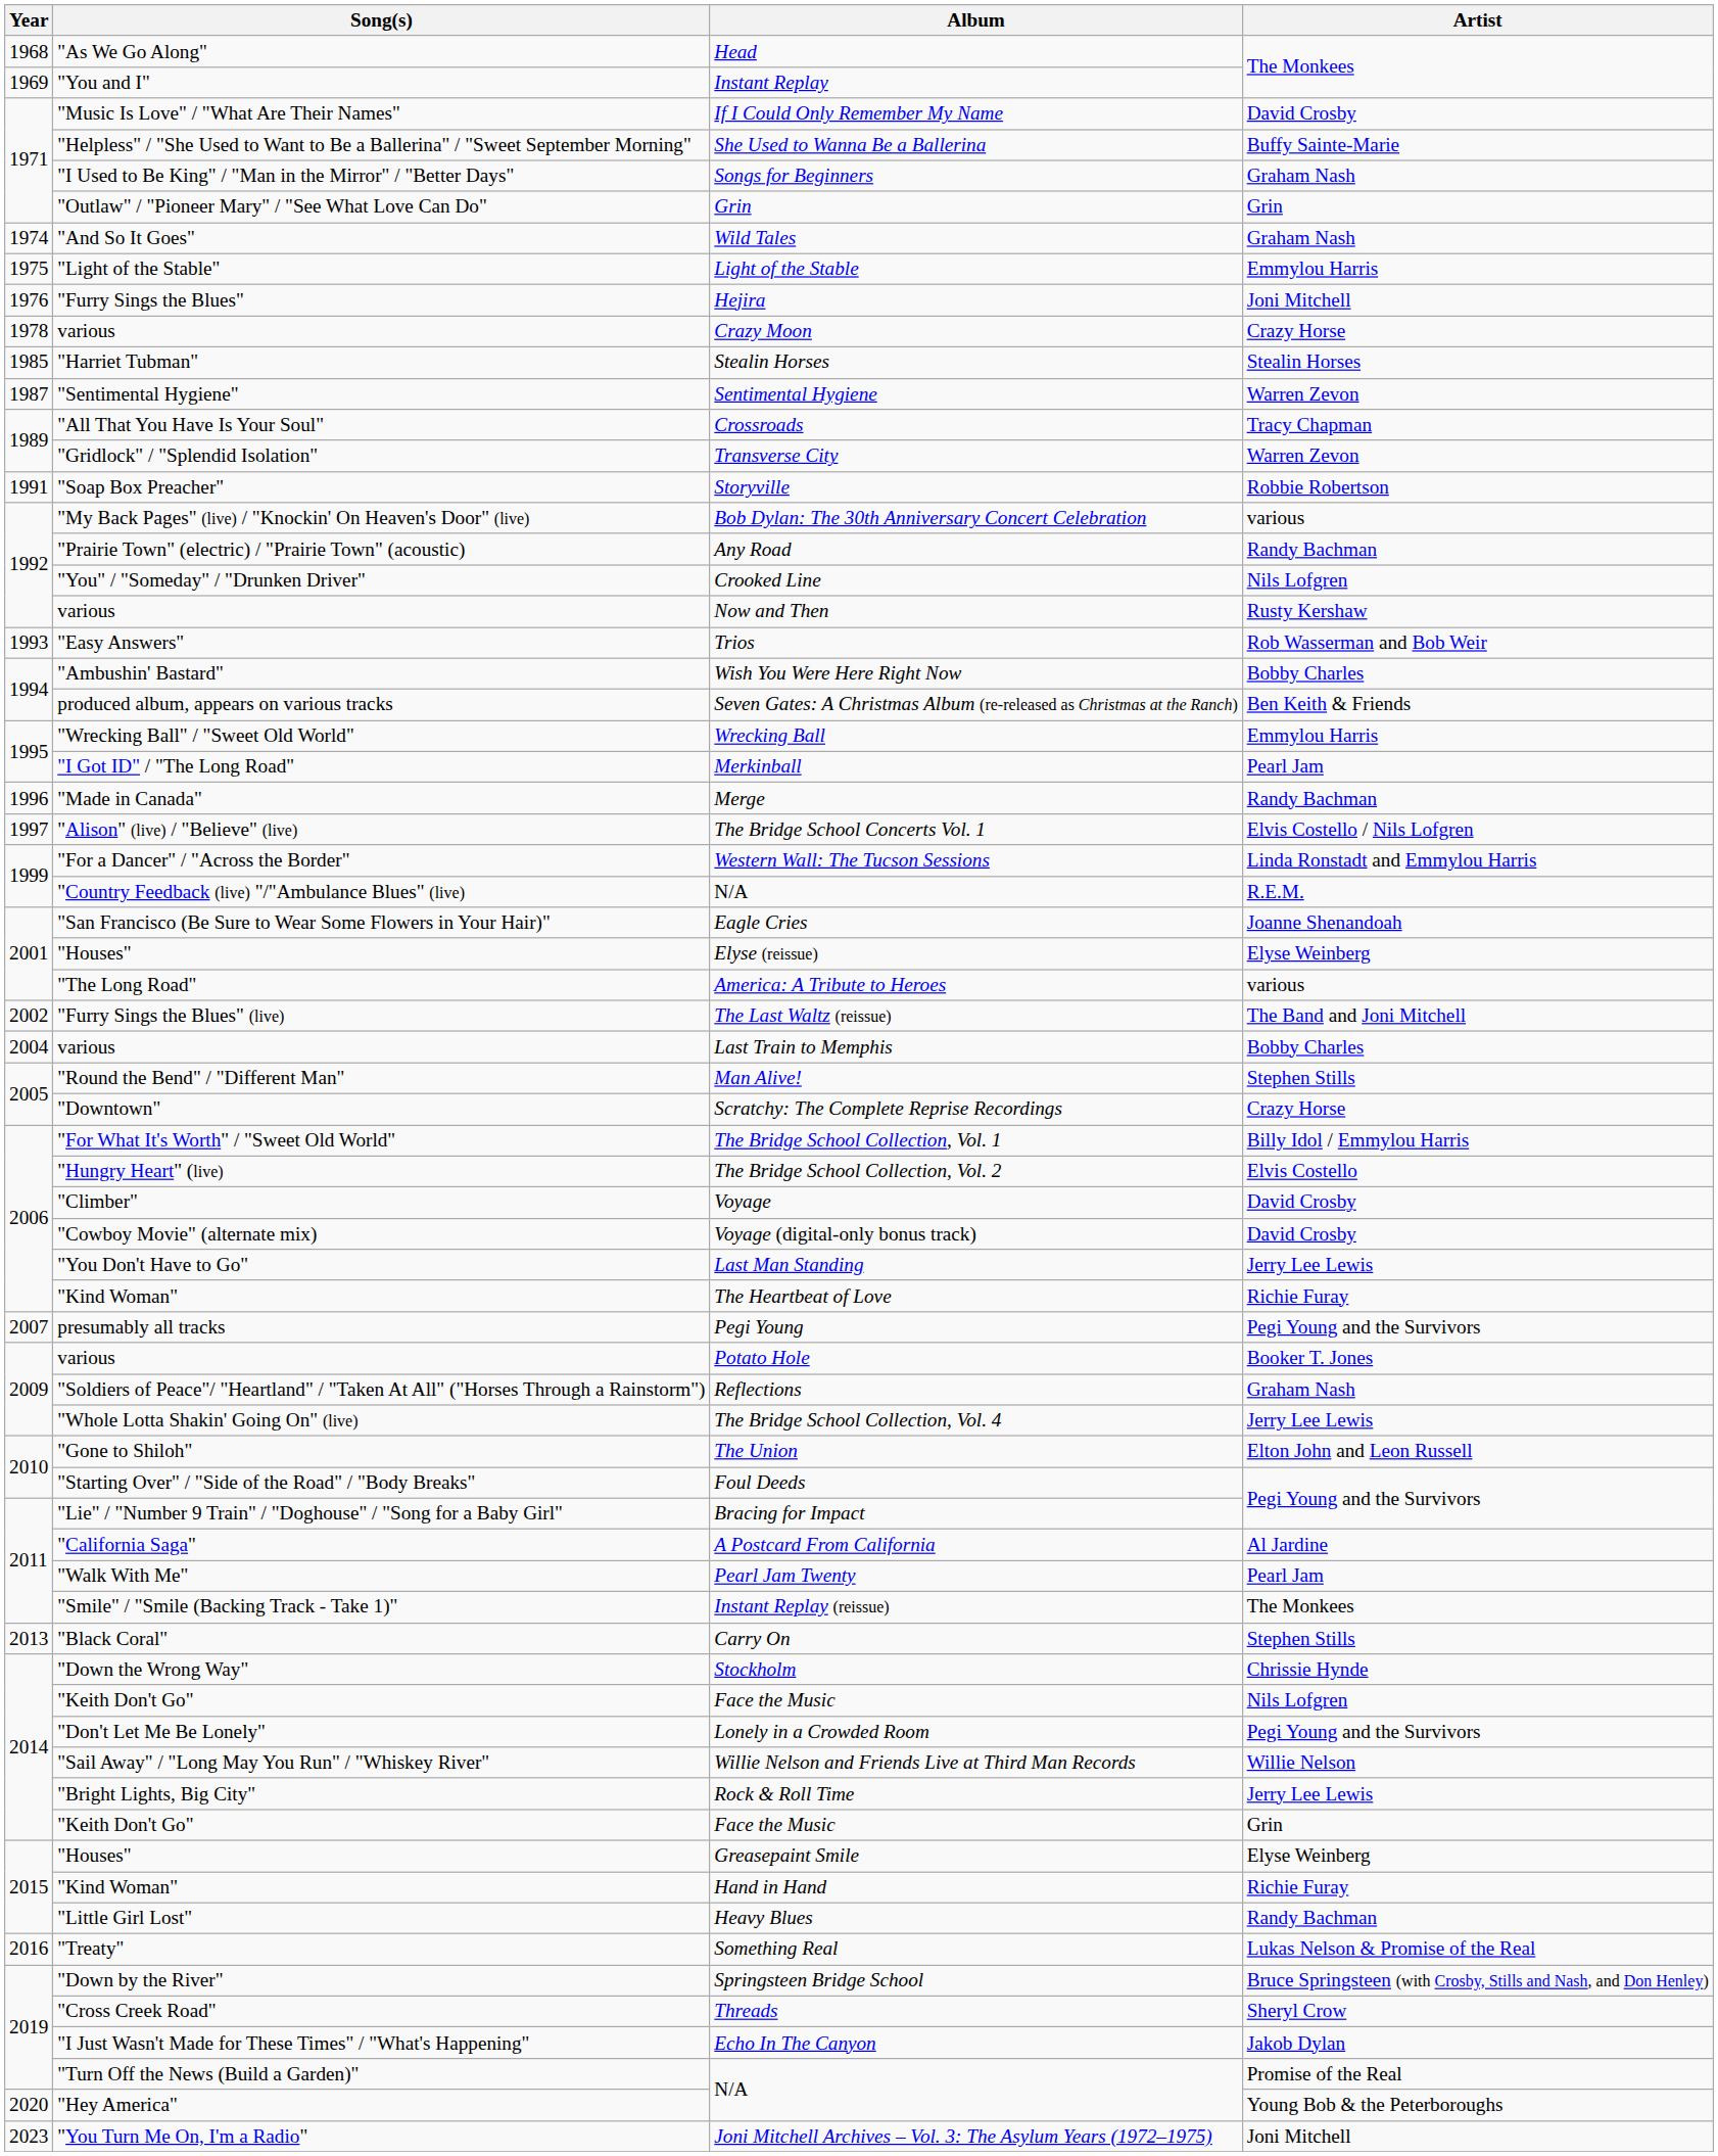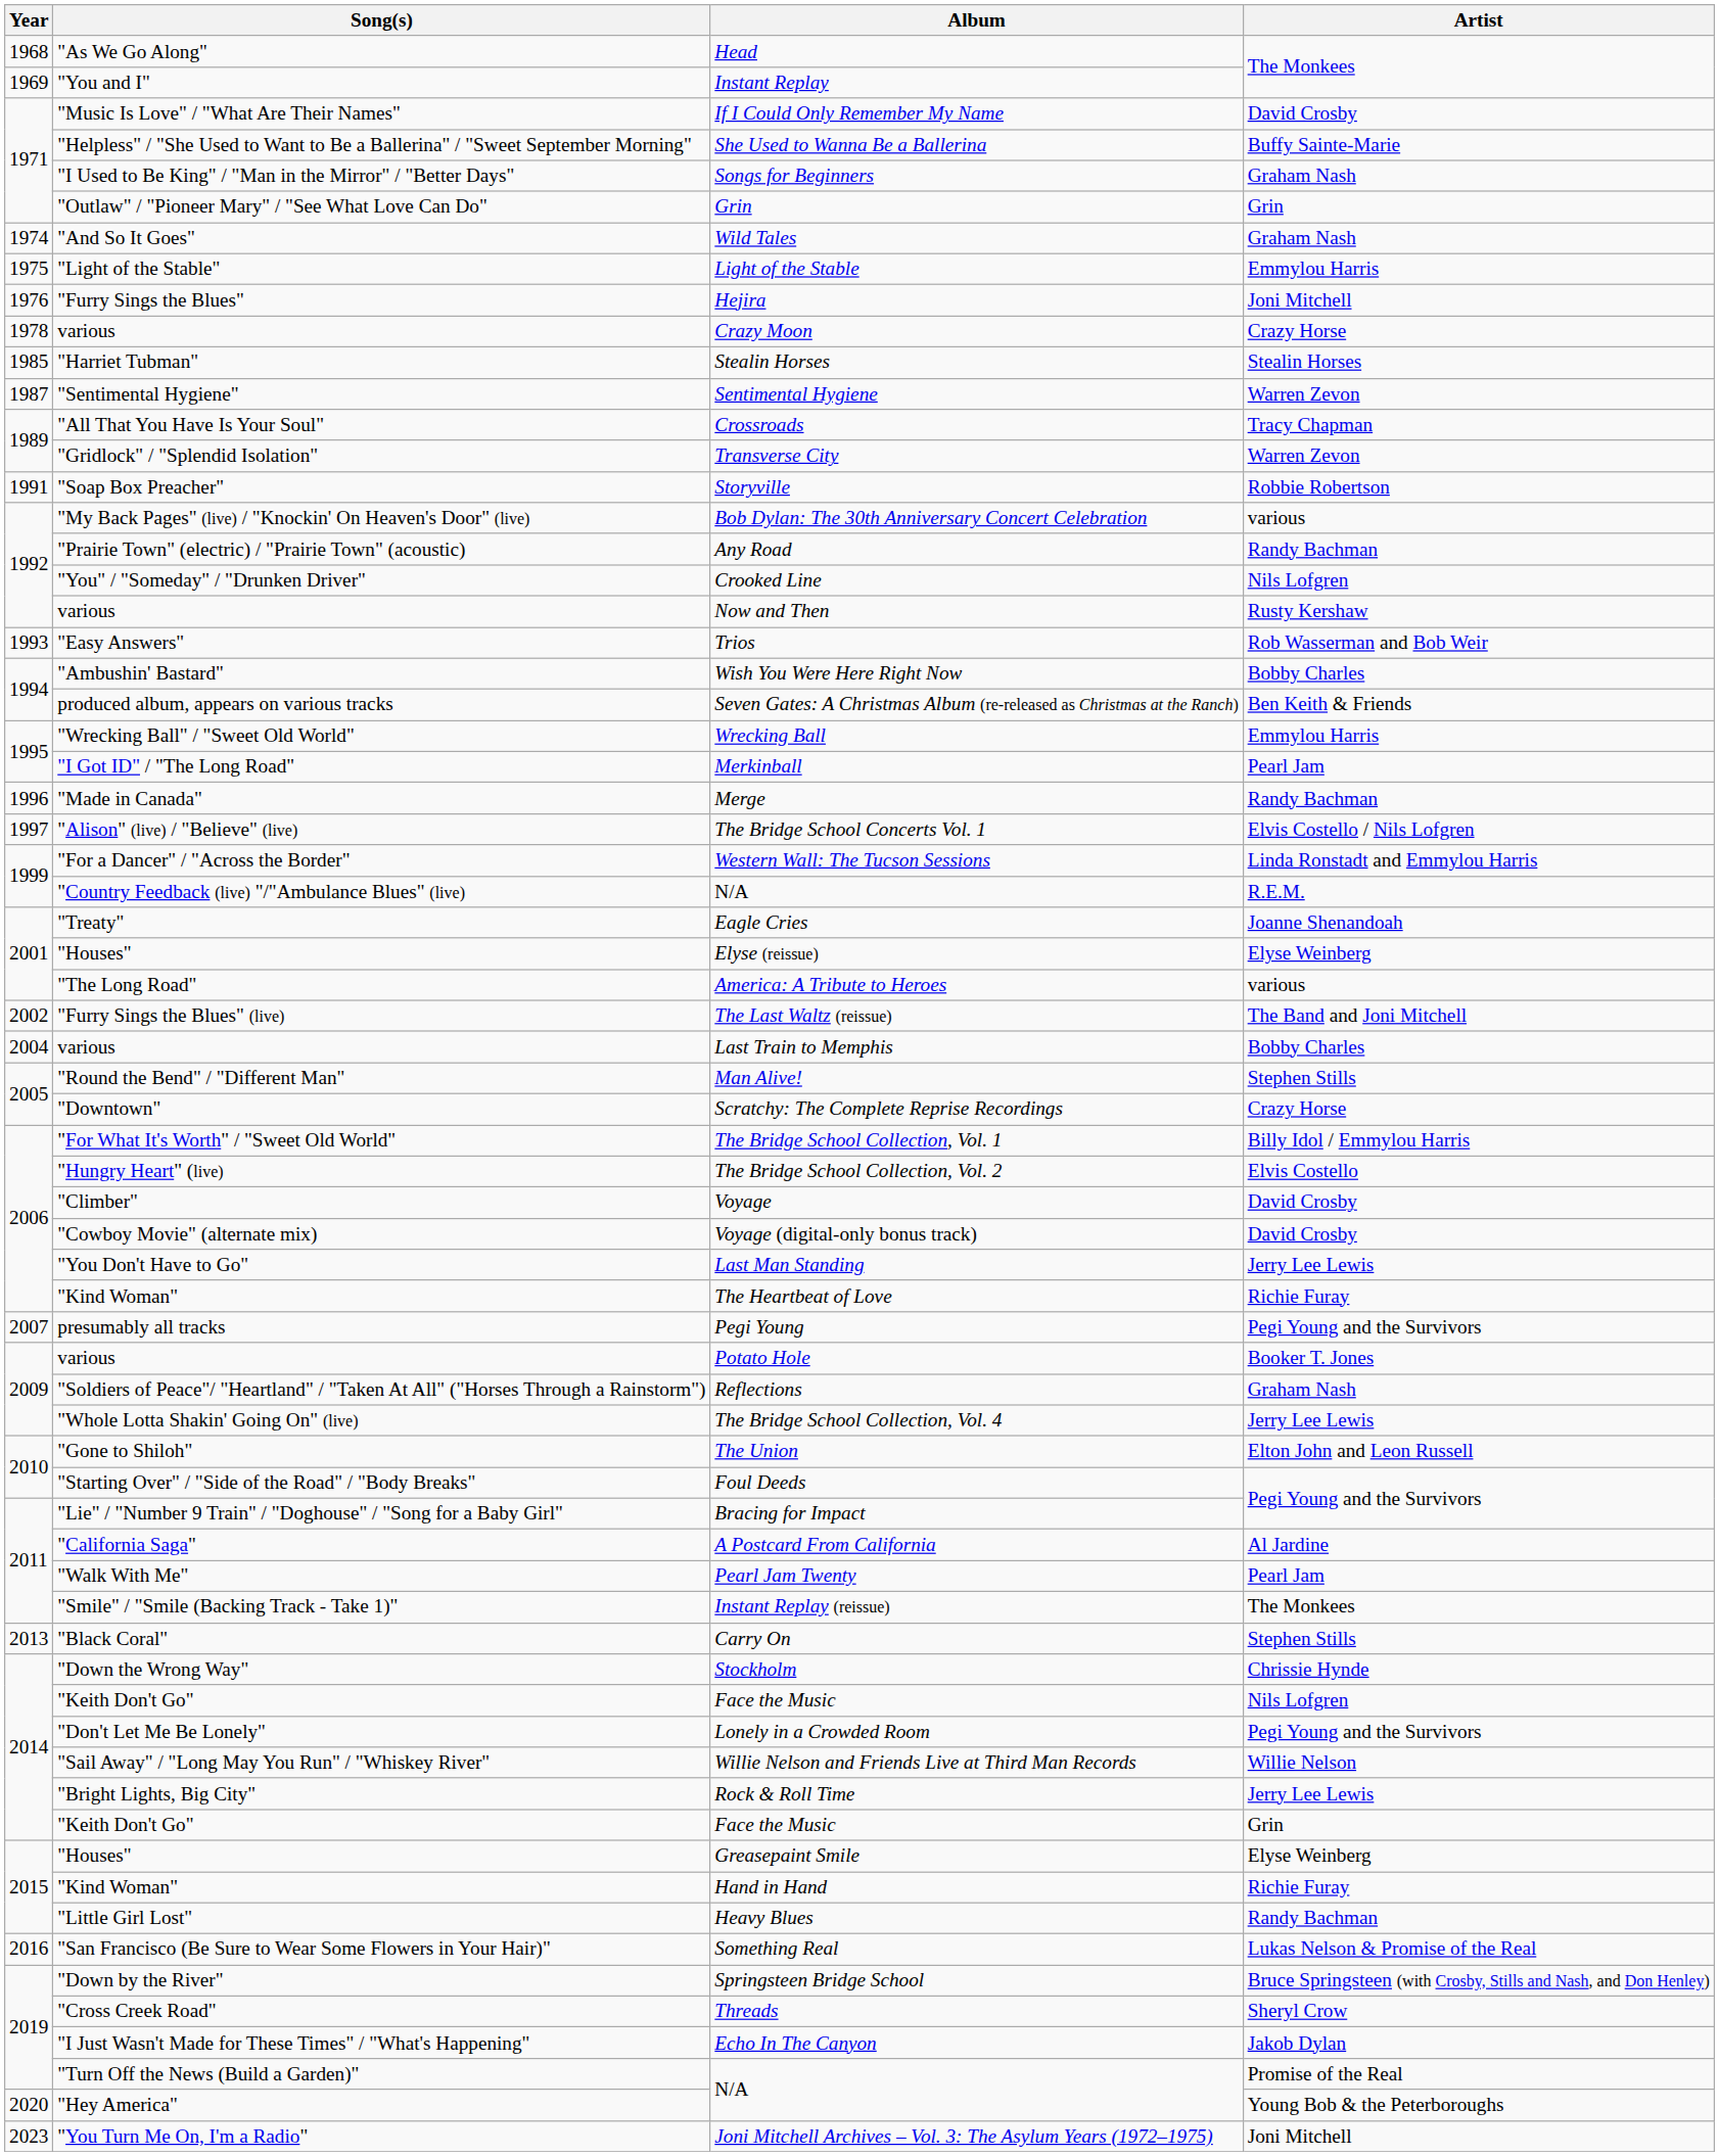Eagle Cries | Song(s): "San Francisco (Be Sure to Wear Some Flowers in Your Hair)" -> "Treaty"
Something Real | Song(s): "Treaty" -> "San Francisco (Be Sure to Wear Some Flowers in Your Hair)"
